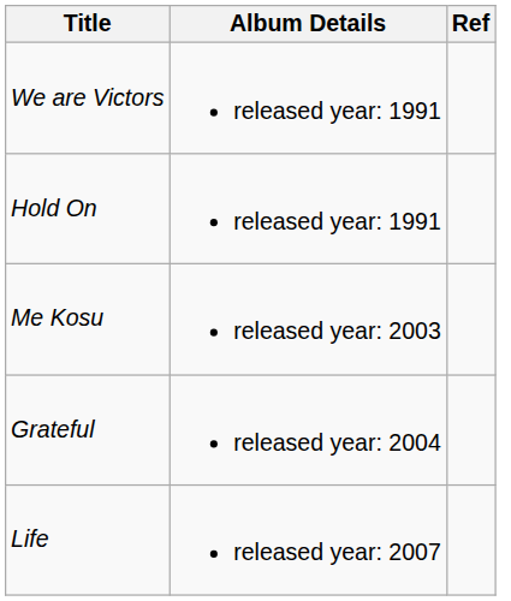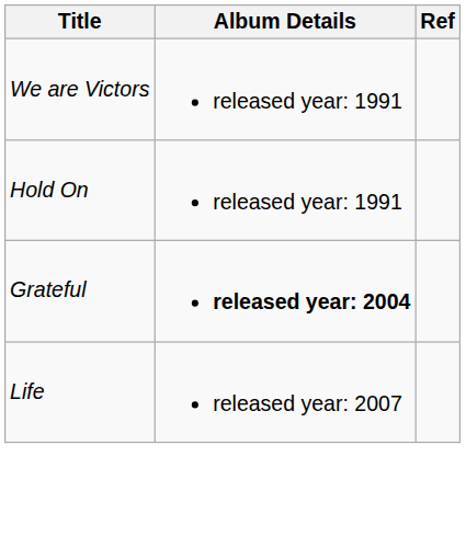- row: Me Kosu | released year: 2003
Grateful | Album Details: normal -> bold
